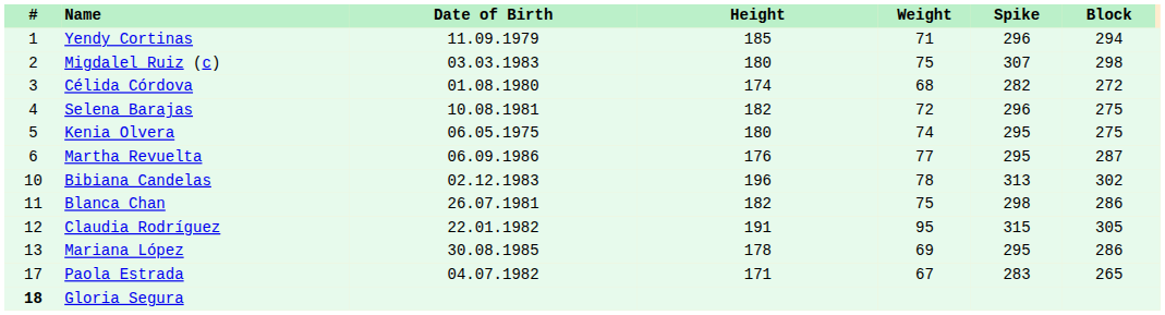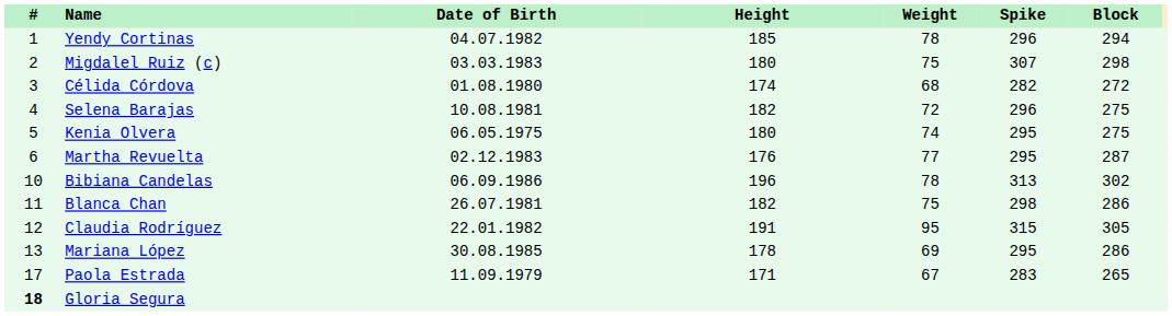Yendy Cortinas | Date of Birth: 11.09.1979 -> 04.07.1982
Yendy Cortinas | Weight: 71 -> 78
Martha Revuelta | Date of Birth: 06.09.1986 -> 02.12.1983
Bibiana Candelas | Date of Birth: 02.12.1983 -> 06.09.1986
Paola Estrada | Date of Birth: 04.07.1982 -> 11.09.1979
